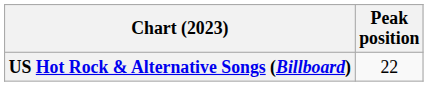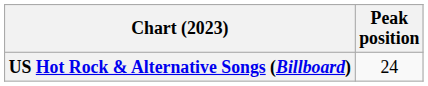US Hot Rock & Alternative Songs (Billboard) | Peak position: 22 -> 24
